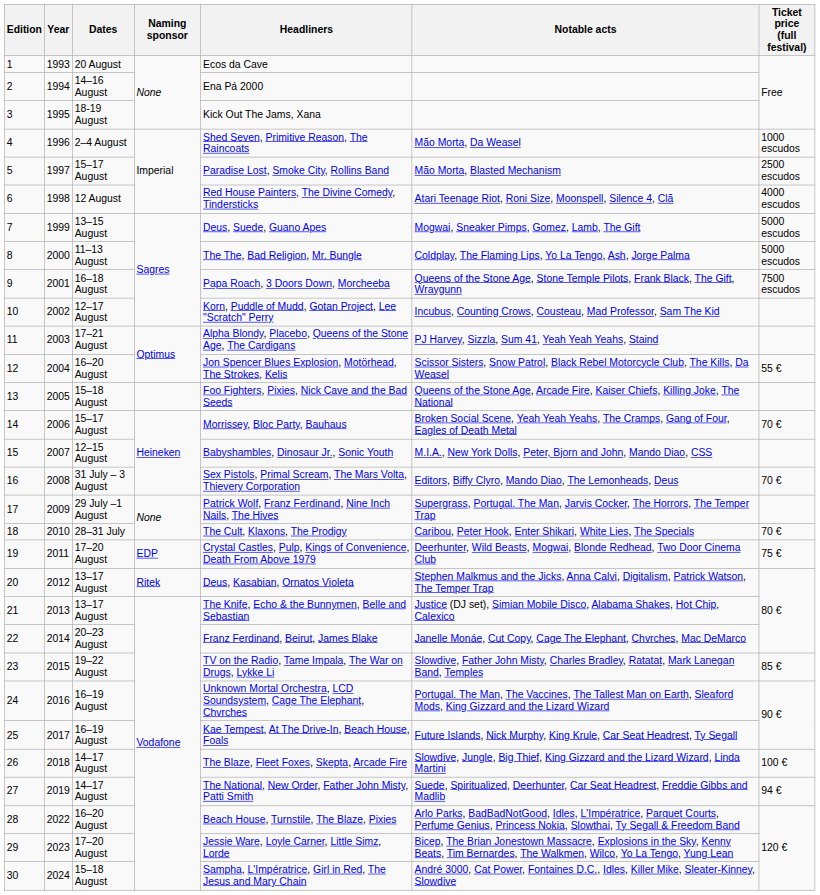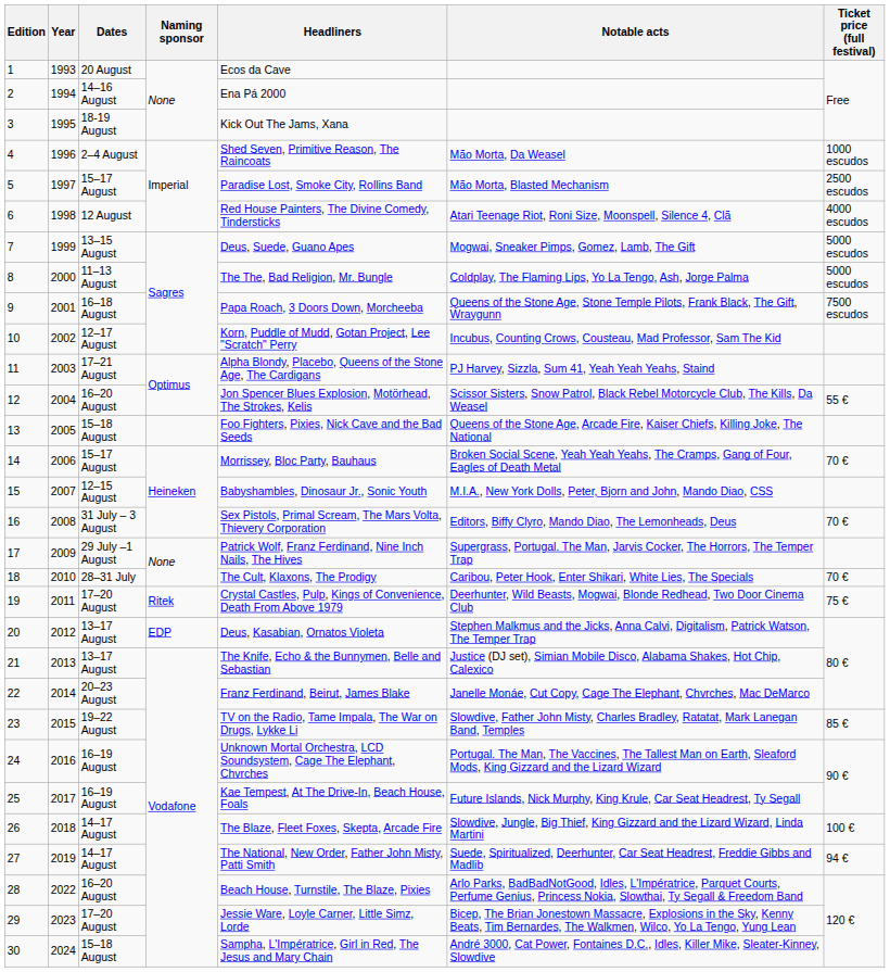19 | Naming sponsor: EDP -> Ritek
20 | Naming sponsor: Ritek -> EDP
